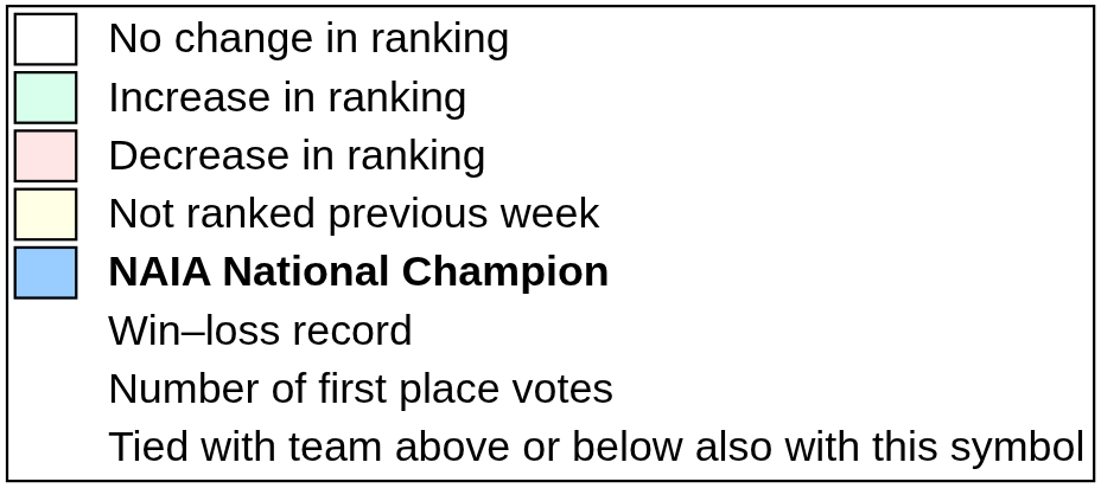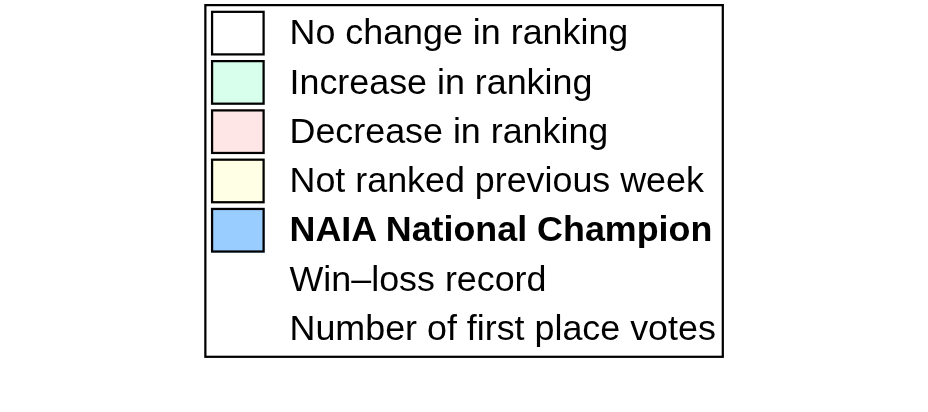- row: Tied with team above or below also with this symbol
